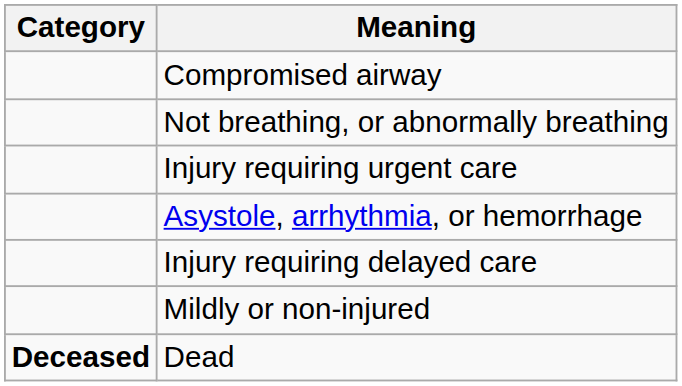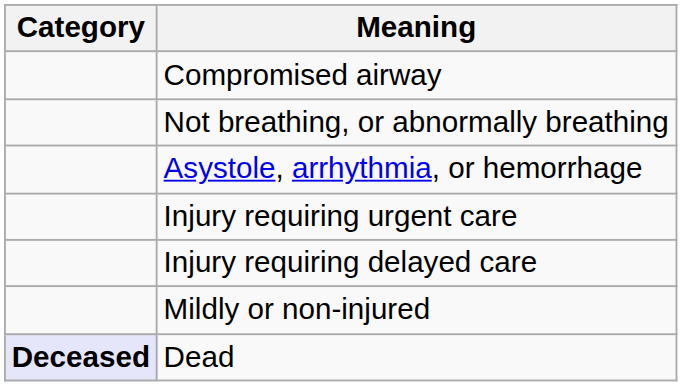rows swapped: Asystole, arrhythmia, or hemorrhage <-> Injury requiring urgent care
Dead | Category: no background -> lavender background
